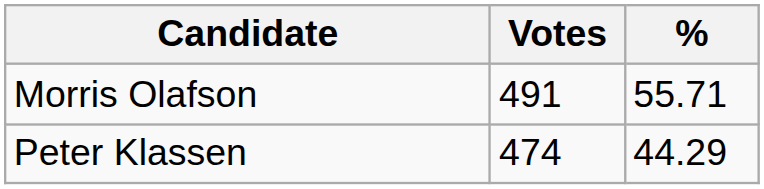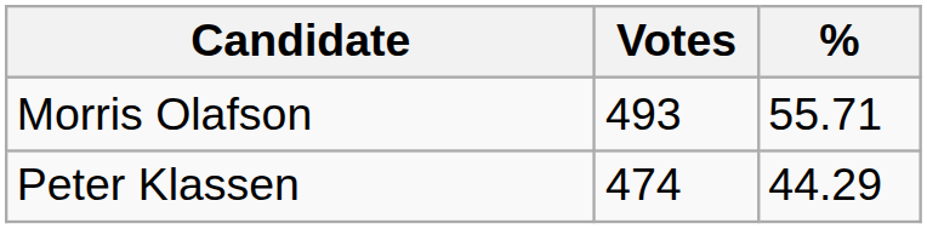Morris Olafson | Votes: 491 -> 493
